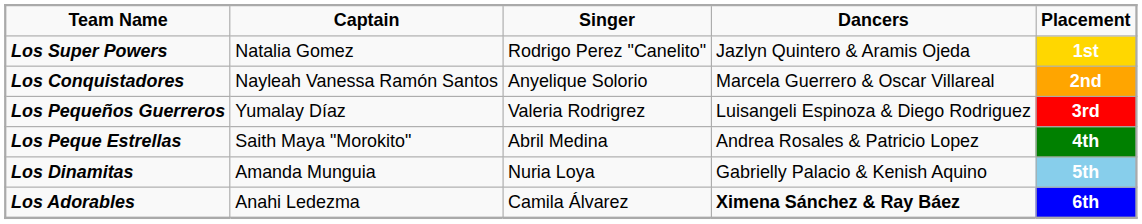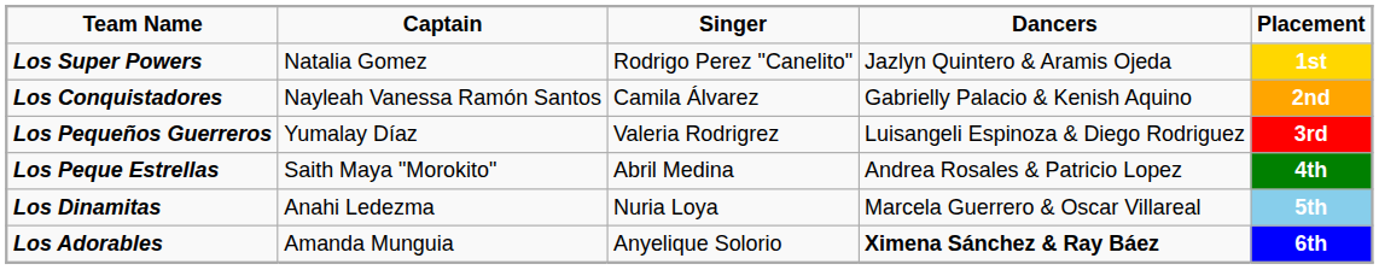Los Conquistadores | Singer: Anyelique Solorio -> Camila Álvarez
Los Conquistadores | Dancers: Marcela Guerrero & Oscar Villareal -> Gabrielly Palacio & Kenish Aquino
Los Dinamitas | Captain: Amanda Munguia -> Anahi Ledezma
Los Dinamitas | Dancers: Gabrielly Palacio & Kenish Aquino -> Marcela Guerrero & Oscar Villareal
Los Adorables | Captain: Anahi Ledezma -> Amanda Munguia
Los Adorables | Singer: Camila Álvarez -> Anyelique Solorio
